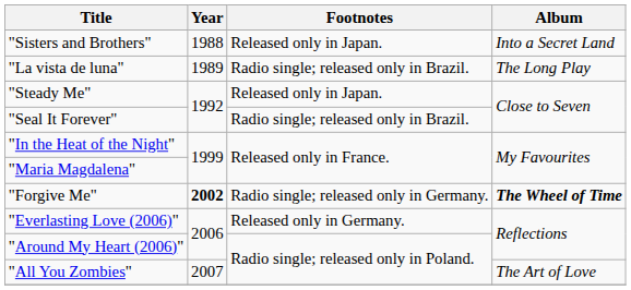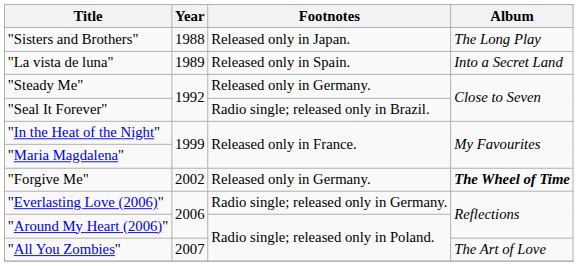"Sisters and Brothers" | Album: Into a Secret Land -> The Long Play
"La vista de luna" | Footnotes: Radio single; released only in Brazil. -> Released only in Spain.
"La vista de luna" | Album: The Long Play -> Into a Secret Land
"Steady Me" | Footnotes: Released only in Japan. -> Released only in Germany.
"Forgive Me" | Year: bold -> normal
"Forgive Me" | Footnotes: Radio single; released only in Germany. -> Released only in Germany.
"Everlasting Love (2006)" | Footnotes: Released only in Germany. -> Radio single; released only in Germany.
